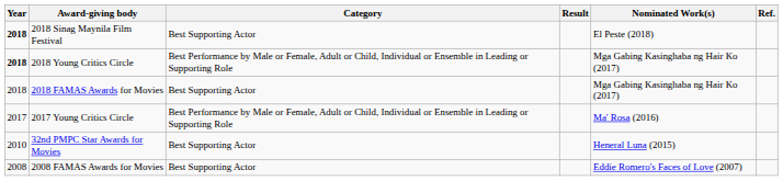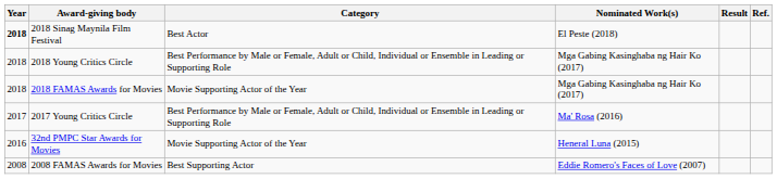columns swapped: Nominated Work(s) <-> Result
2018 Sinag Maynila Film Festival | Category: Best Supporting Actor -> Best Actor
2018 Young Critics Circle | Year: bold -> normal
2018 FAMAS Awards for Movies | Category: Best Supporting Actor -> Movie Supporting Actor of the Year
32nd PMPC Star Awards for Movies | Year: 2010 -> 2016
32nd PMPC Star Awards for Movies | Category: Best Supporting Actor -> Movie Supporting Actor of the Year
